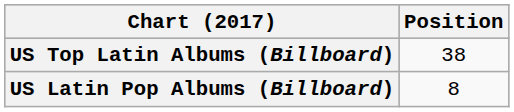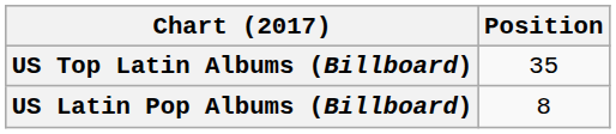US Top Latin Albums (Billboard) | Position: 38 -> 35
